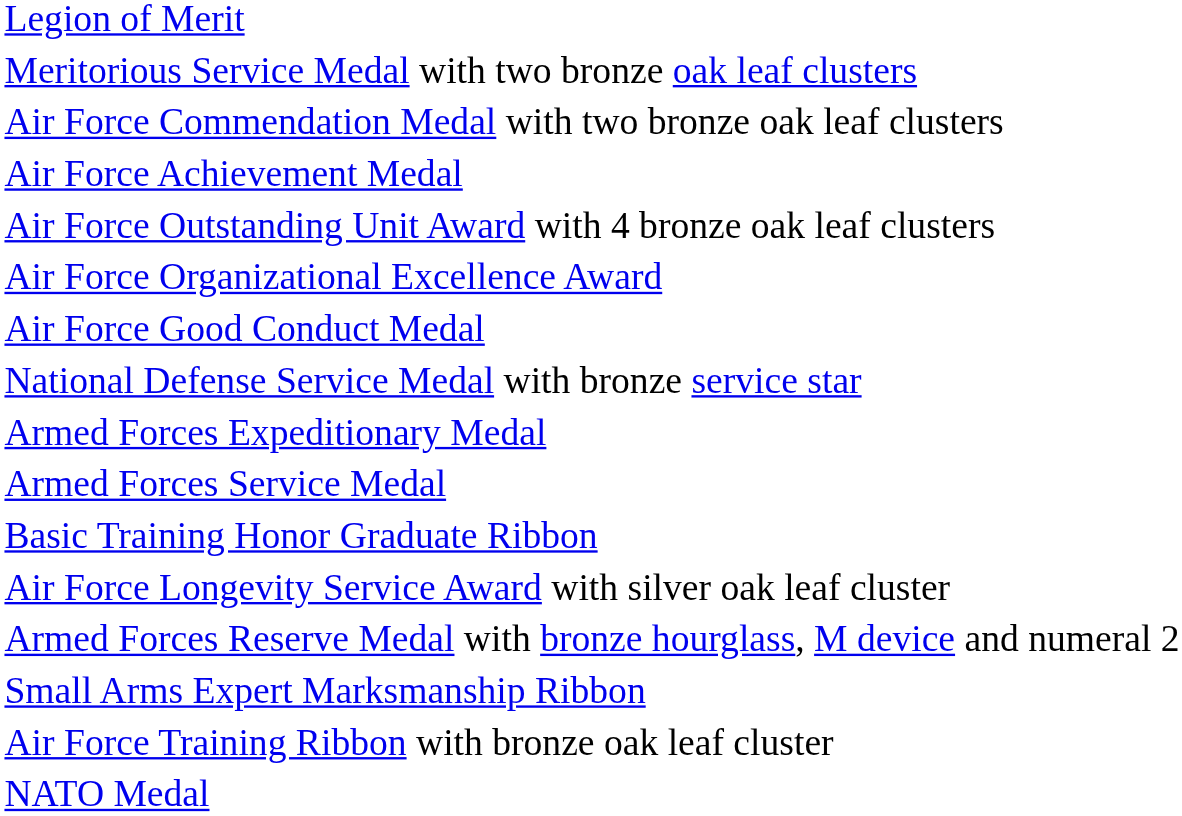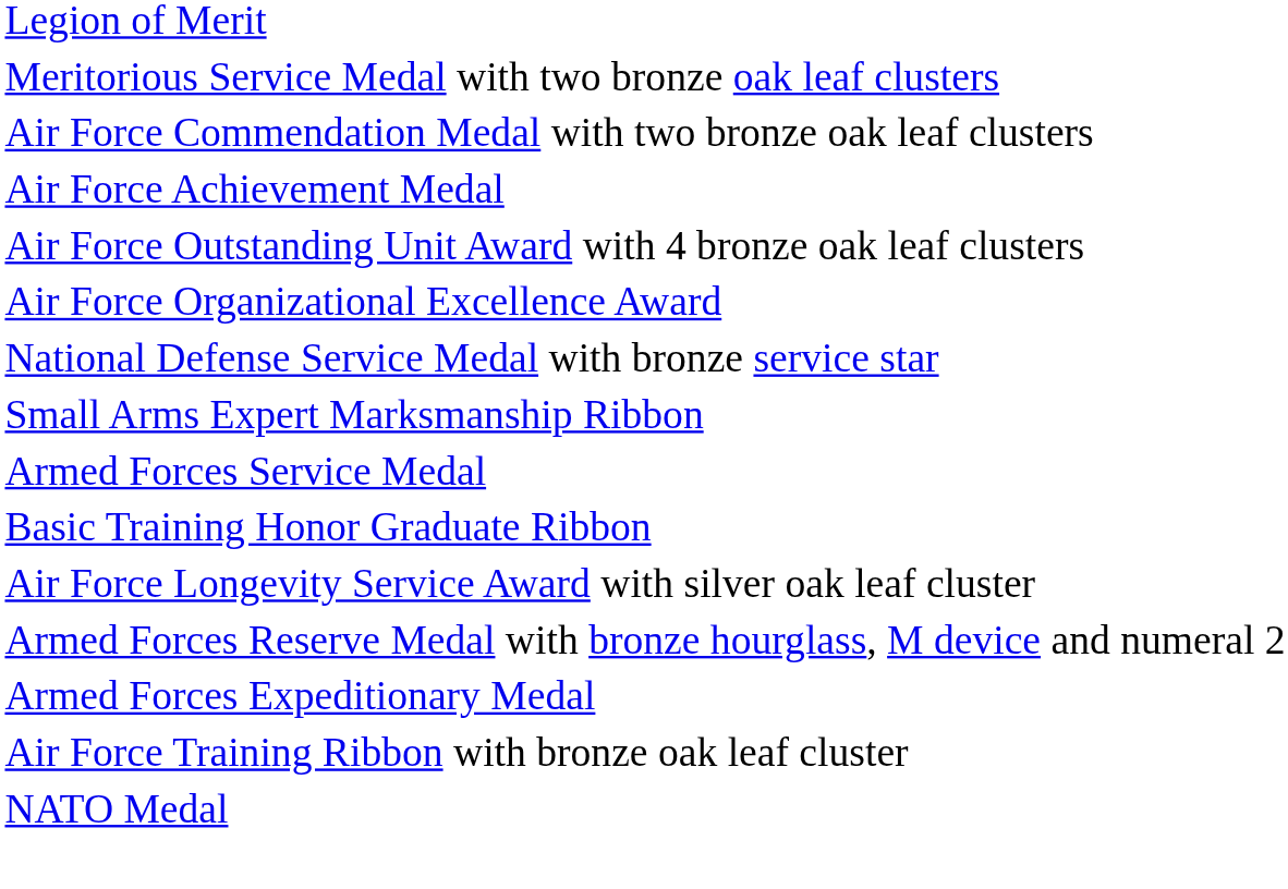- row: Air Force Good Conduct Medal
rows swapped: Armed Forces Expeditionary Medal <-> Small Arms Expert Marksmanship Ribbon
